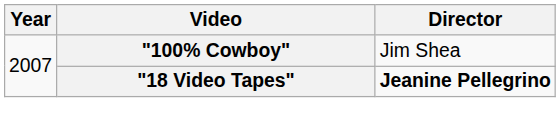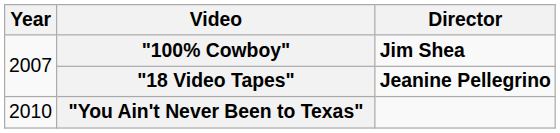"100% Cowboy" | Director: normal -> bold
+ row: 2010 | "You Ain't Never Been to Texas"
